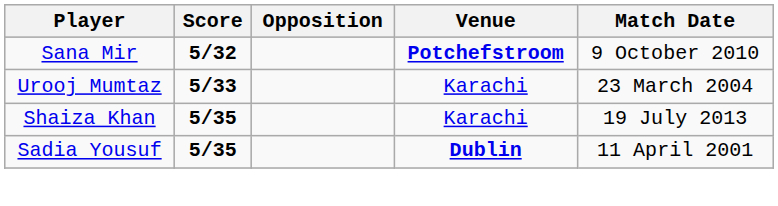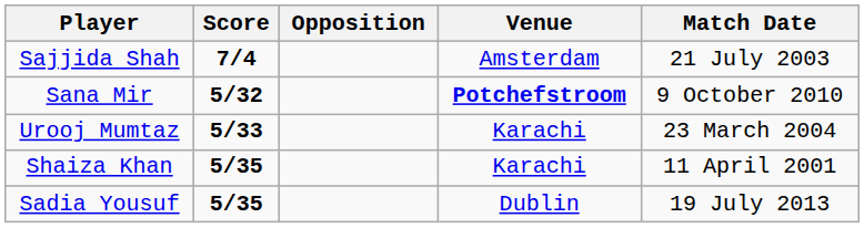+ row: Sajjida Shah | 7/4 | Amsterdam | 21 July 2003
Shaiza Khan | Match Date: 19 July 2013 -> 11 April 2001
Sadia Yousuf | Venue: bold -> normal
Sadia Yousuf | Match Date: 11 April 2001 -> 19 July 2013
